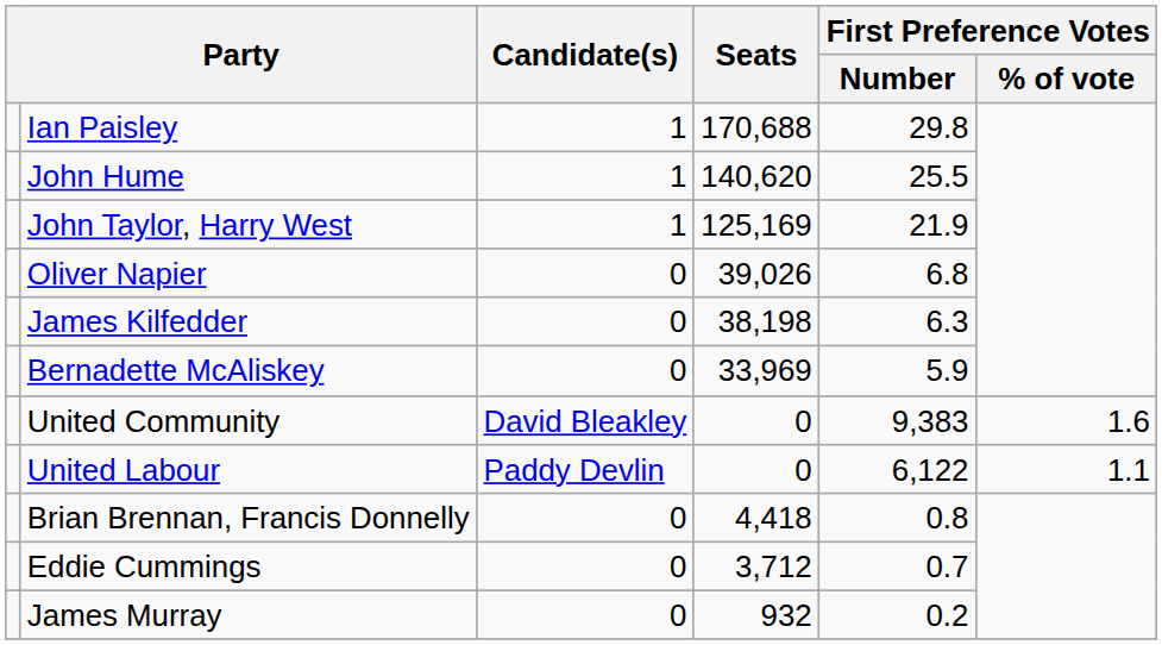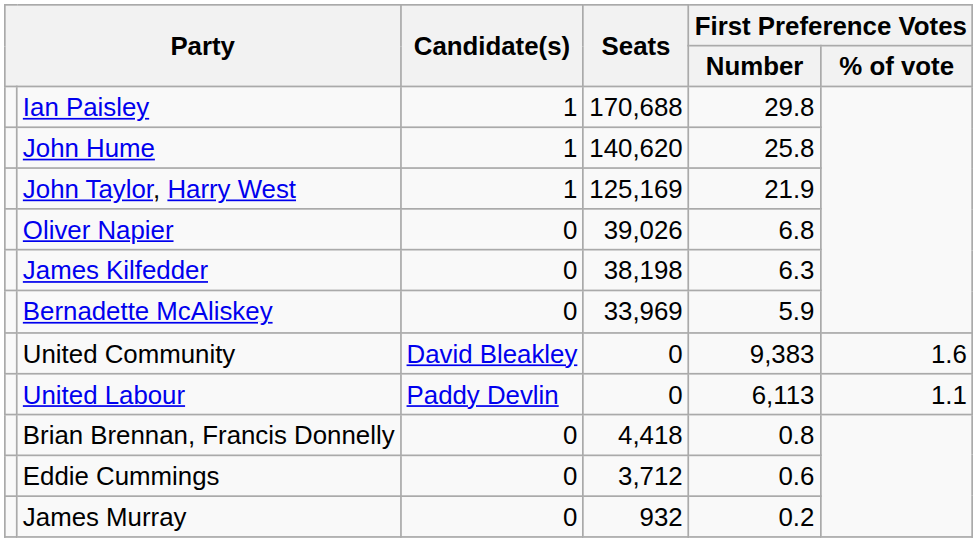John Hume | First Preference Votes / Number: 25.5 -> 25.8
United Labour | First Preference Votes / Number: 6,122 -> 6,113
Eddie Cummings | First Preference Votes / Number: 0.7 -> 0.6
